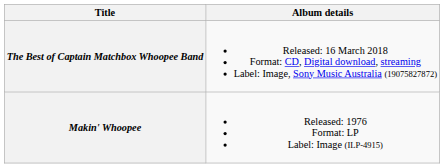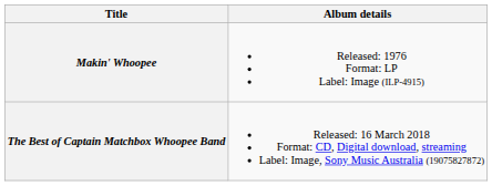rows swapped: Makin' Whoopee <-> The Best of Captain Matchbox Whoopee Band
